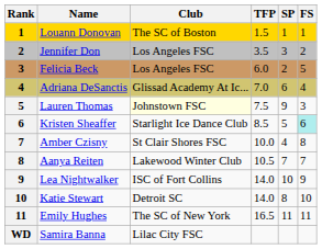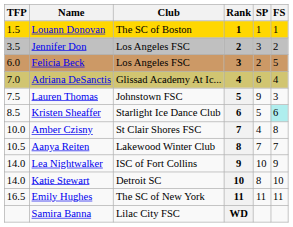columns swapped: Rank <-> TFP
Lauren Thomas | Club: lightyellow background -> no background
